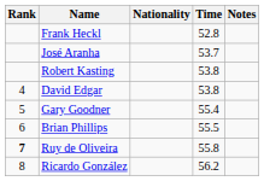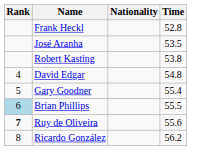- column: Notes
José Aranha | Time: 53.7 -> 53.5
David Edgar | Time: 53.8 -> 54.8
Brian Phillips | Rank: no background -> lightblue background
Ruy de Oliveira | Time: 55.8 -> 55.6
